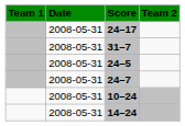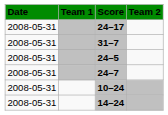columns swapped: Date <-> Team 1
